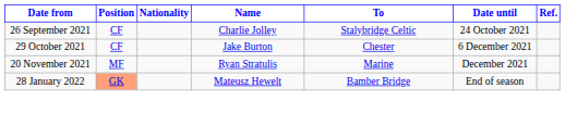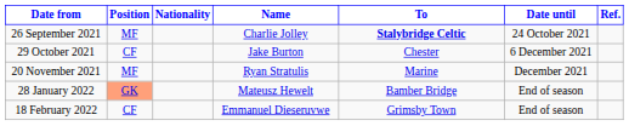26 September 2021 | Position: CF -> MF
26 September 2021 | To: normal -> bold
+ row: 18 February 2022 | CF | Emmanuel Dieseruvwe | Grimsby Town | End of season
